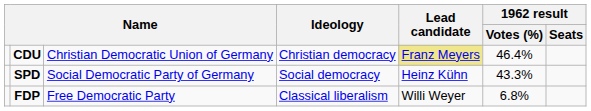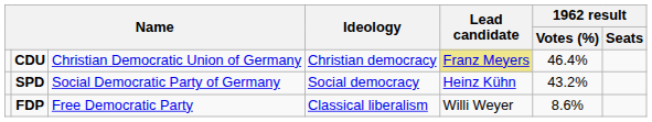SPD | 1962 result / Votes (%): 43.3% -> 43.2%
FDP | 1962 result / Votes (%): 6.8% -> 8.6%
